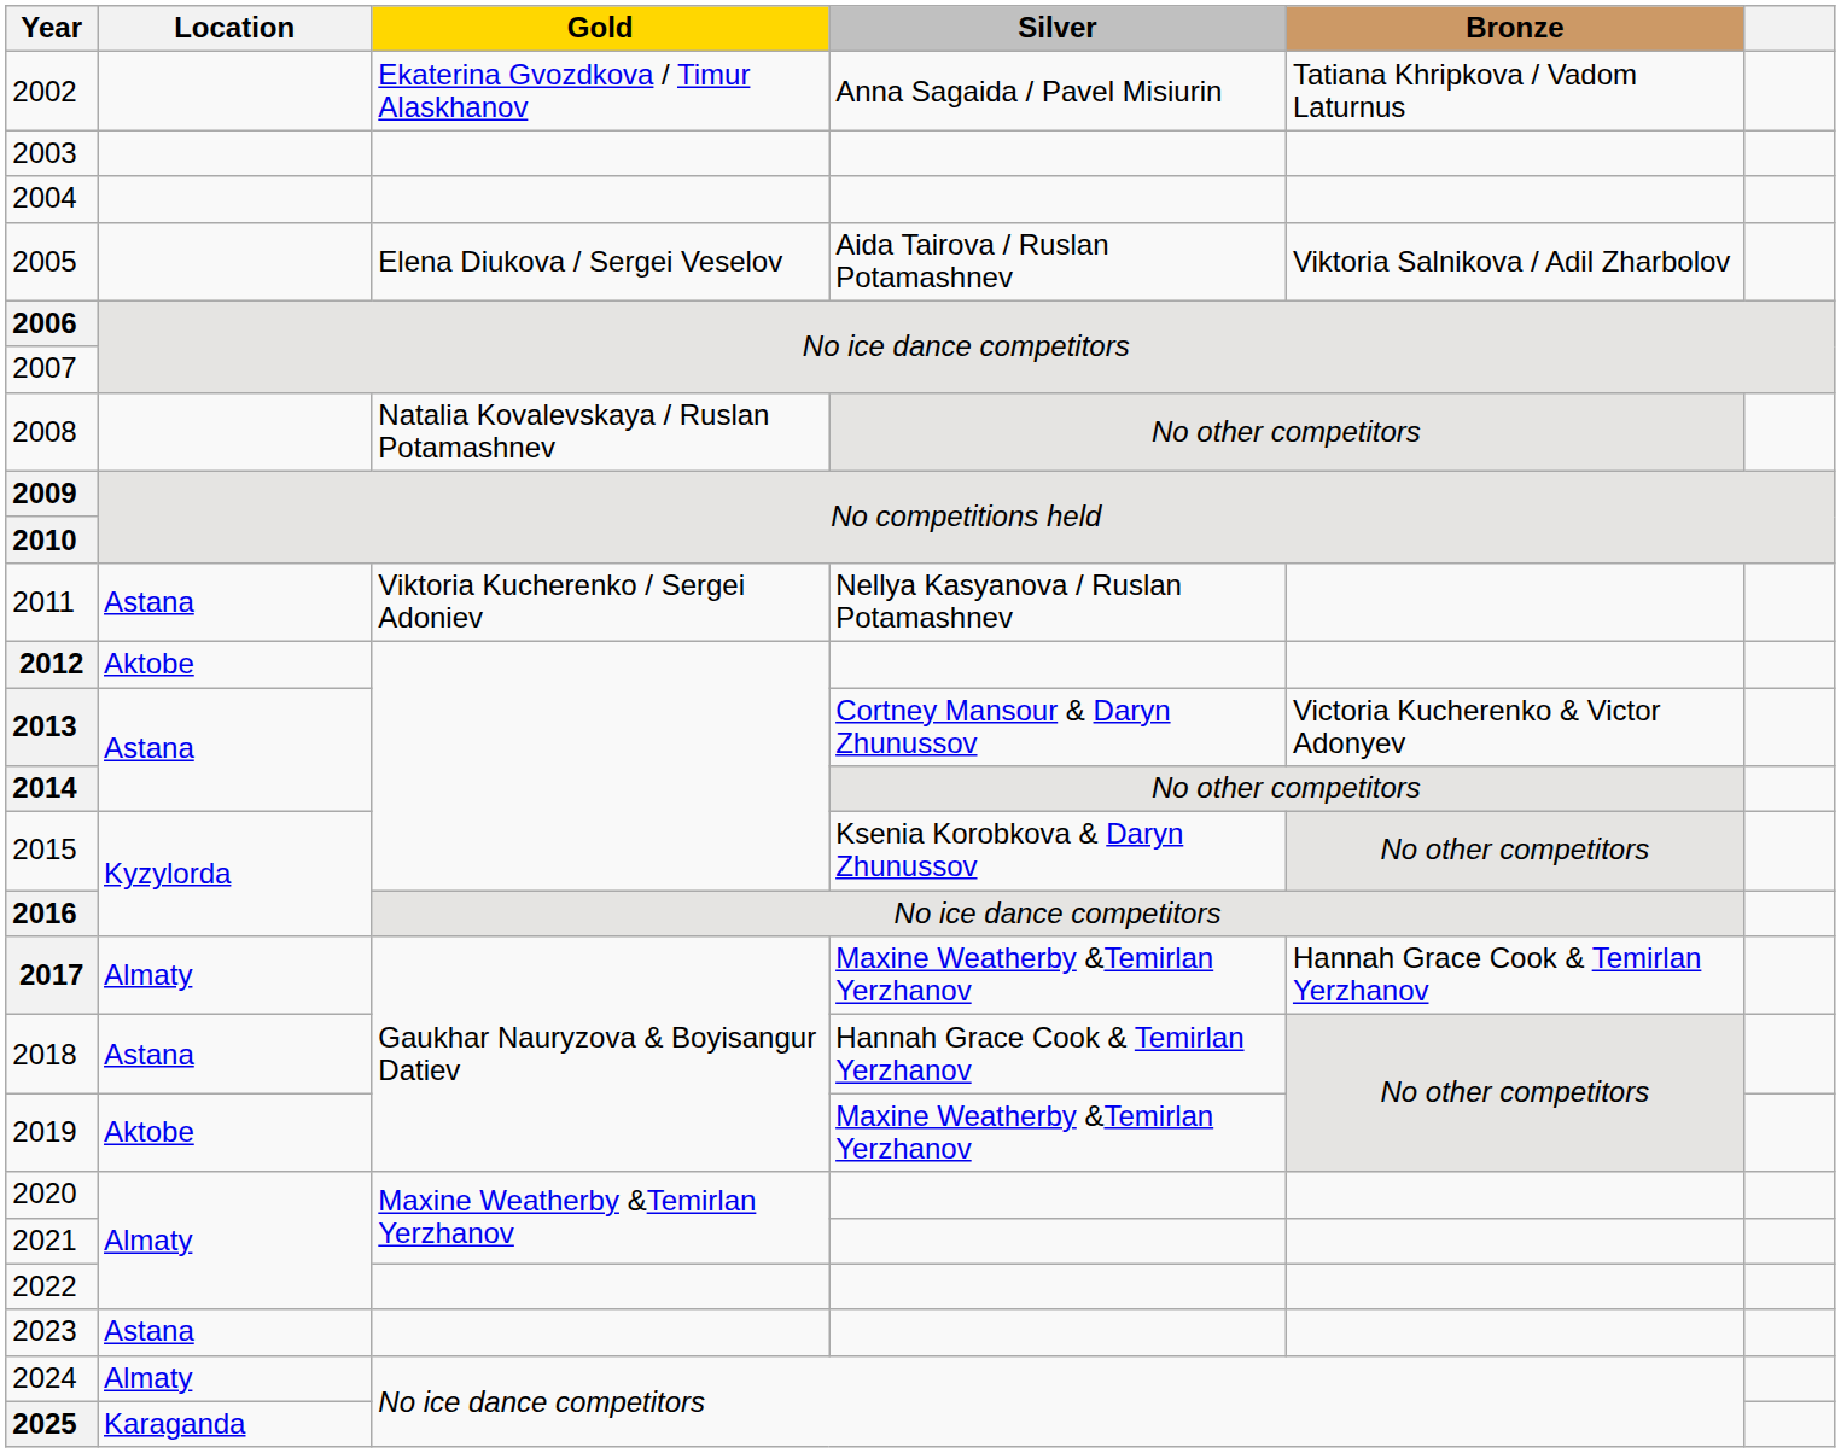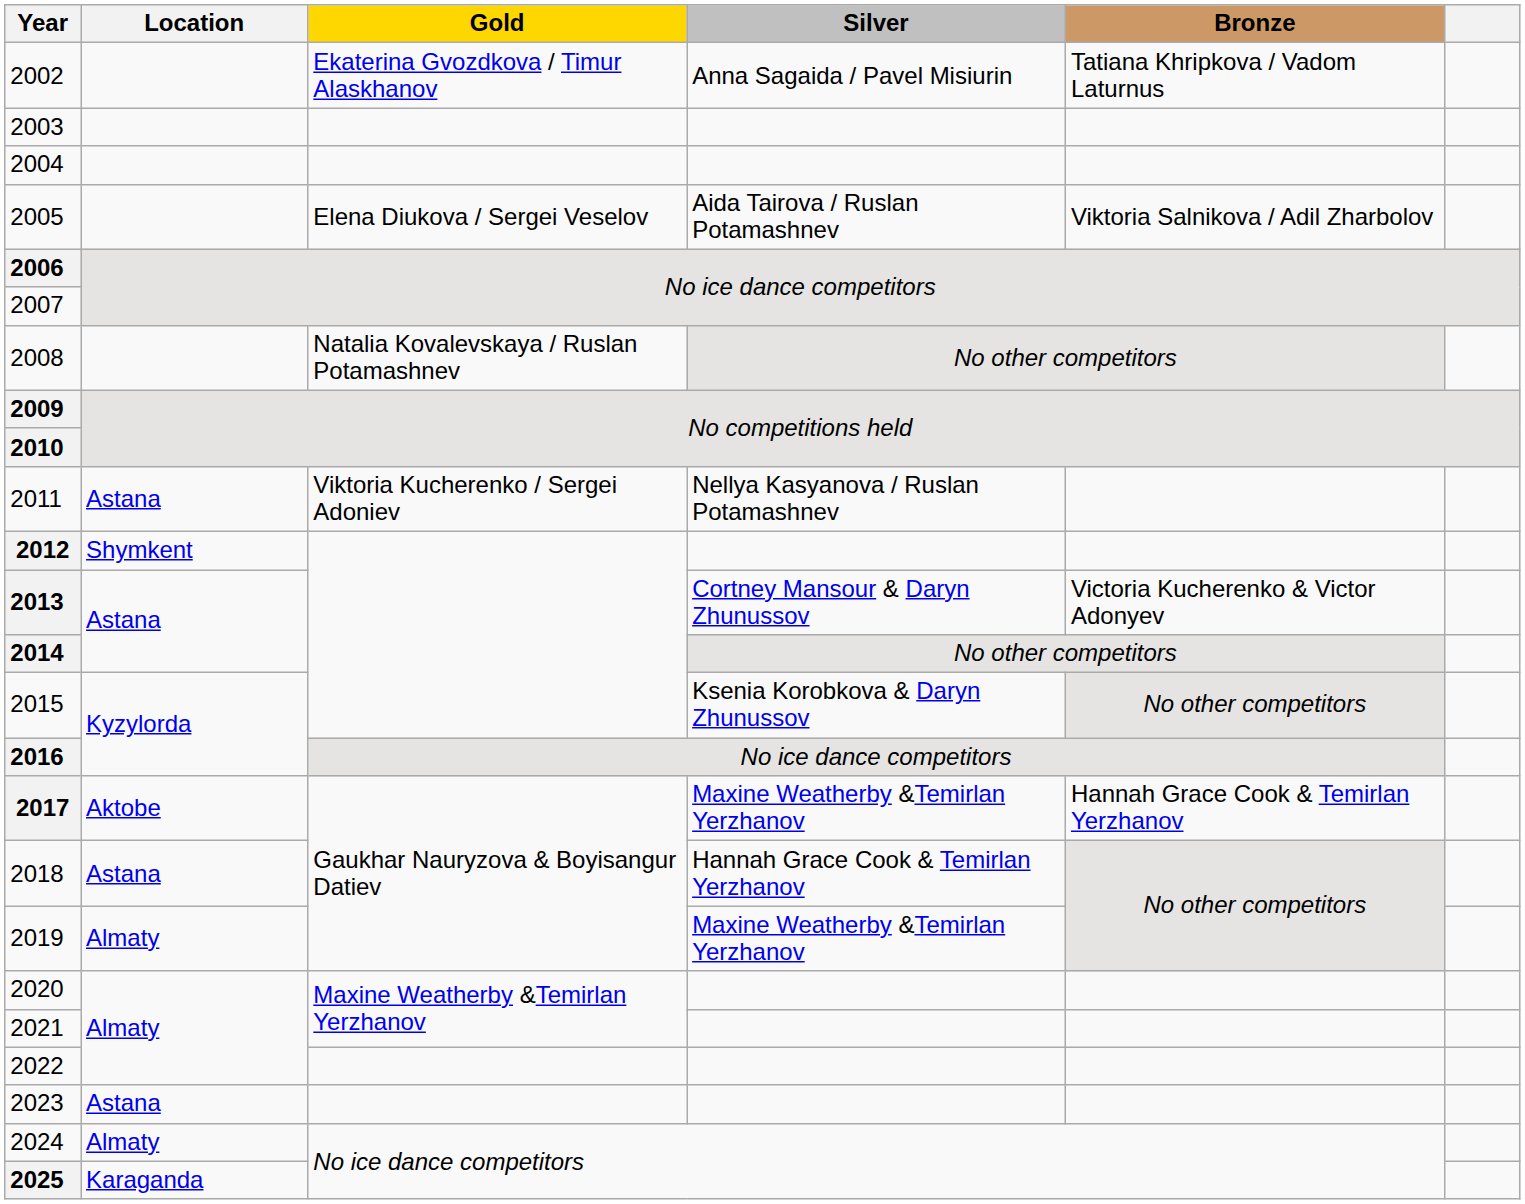2012 | Location: Aktobe -> Shymkent
2017 | Location: Almaty -> Aktobe
2019 | Location: Aktobe -> Almaty
